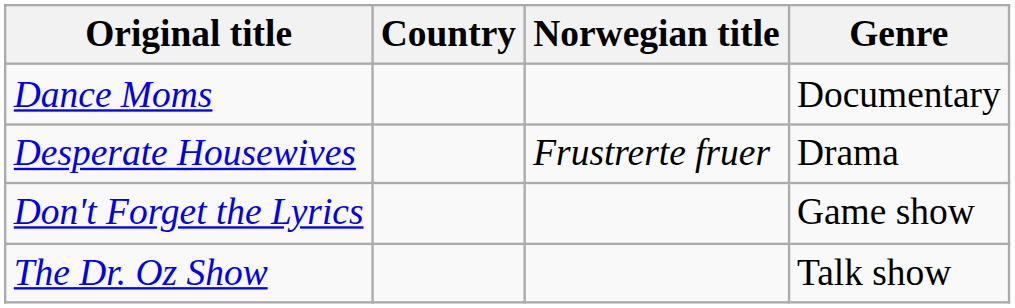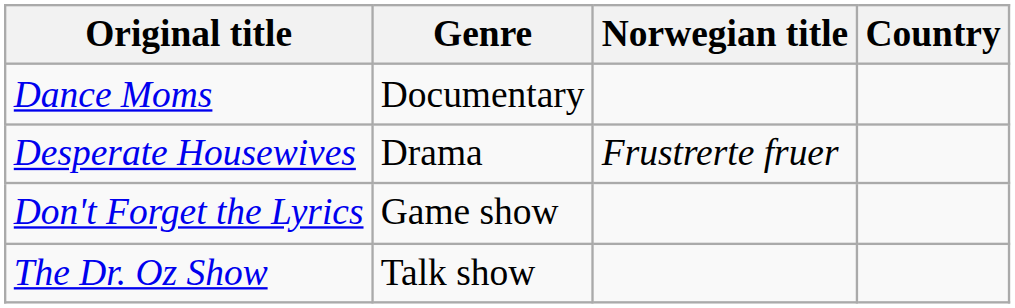columns swapped: Country <-> Genre
